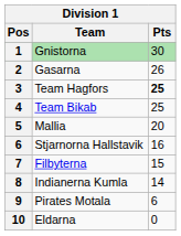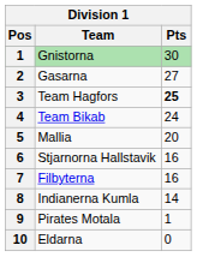Gasarna | Pts: 26 -> 27
Team Bikab | Pts: 25 -> 24
Filbyterna | Pts: 15 -> 16
Pirates Motala | Pts: 6 -> 1
